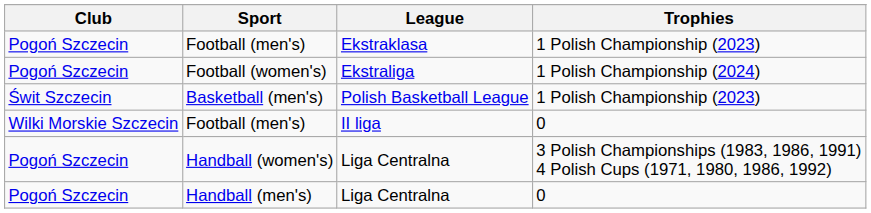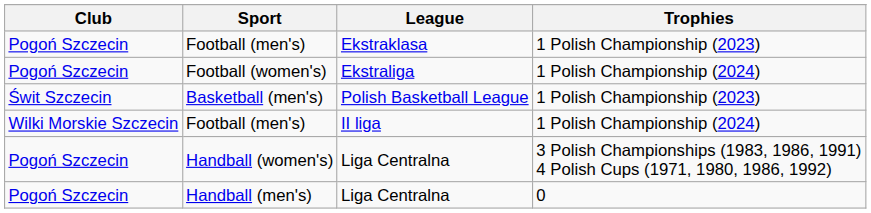Football (men's) / II liga | Trophies: 0 -> 1 Polish Championship (2024)
